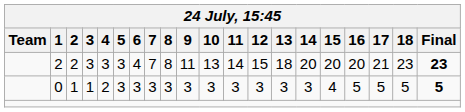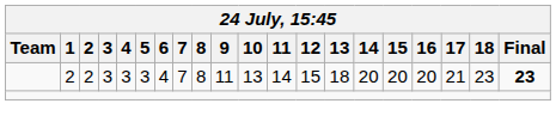- row: 0 | 1 | 1 | 2 | 3 | 3 | 3 | 3 | 3 | 3 | 3 | 3 | 3 | 3 | 4 | 5 | 5 | 5 | 5
